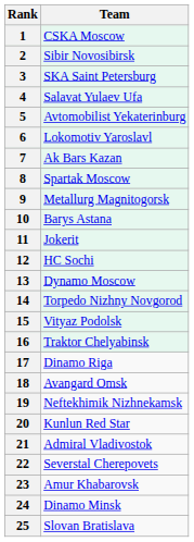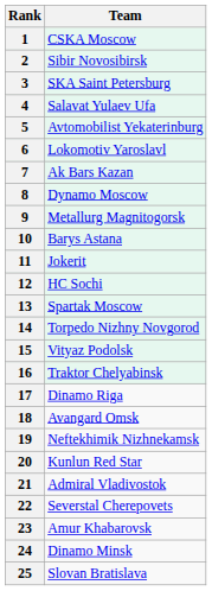8 | Team: Spartak Moscow -> Dynamo Moscow
13 | Team: Dynamo Moscow -> Spartak Moscow
